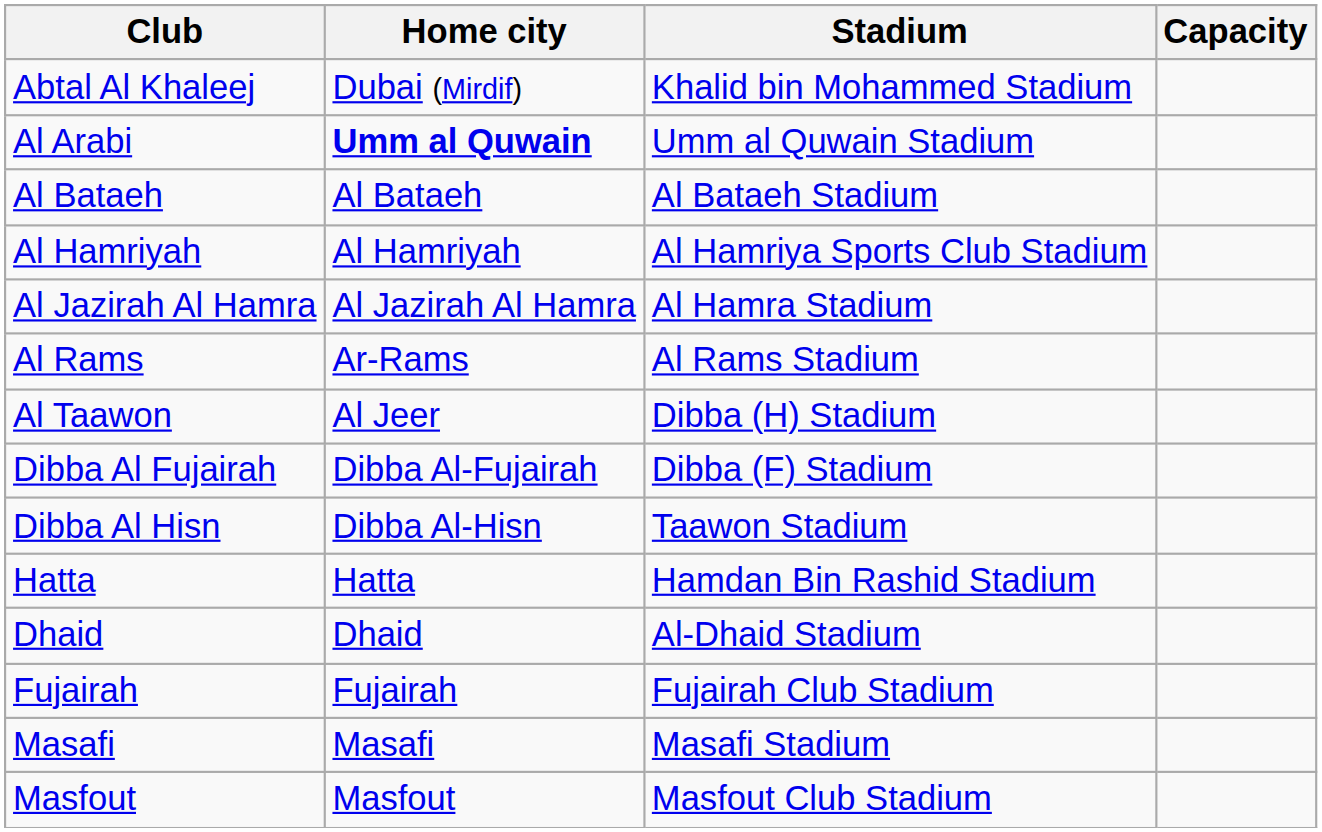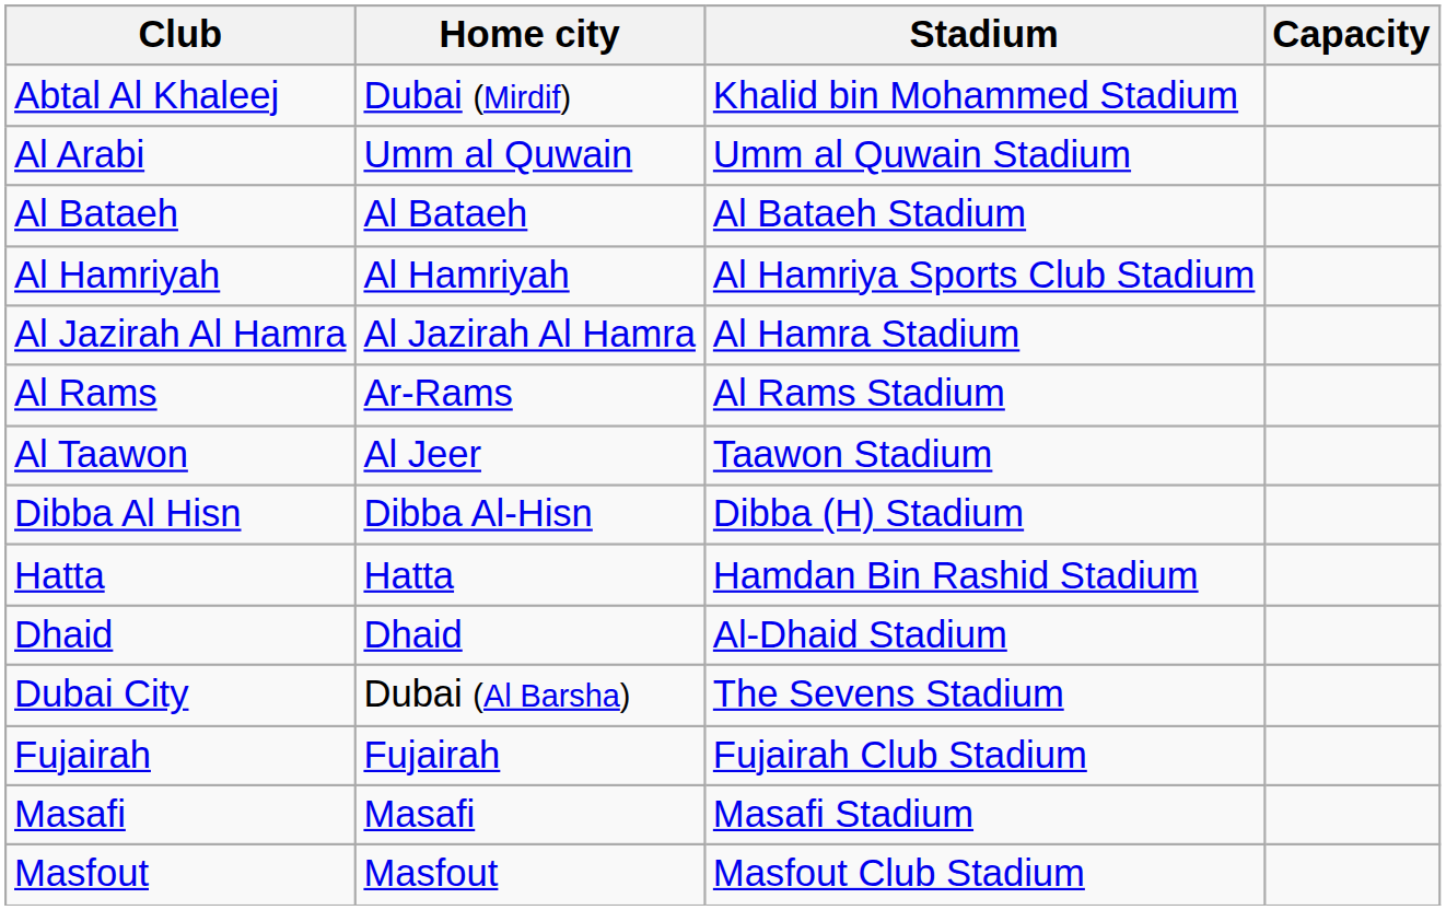Al Arabi | Home city: bold -> normal
Al Taawon | Stadium: Dibba (H) Stadium -> Taawon Stadium
- row: Dibba Al Fujairah | Dibba Al-Fujairah | Dibba (F) Stadium
Dibba Al Hisn | Stadium: Taawon Stadium -> Dibba (H) Stadium
+ row: Dubai City | Dubai (Al Barsha) | The Sevens Stadium
